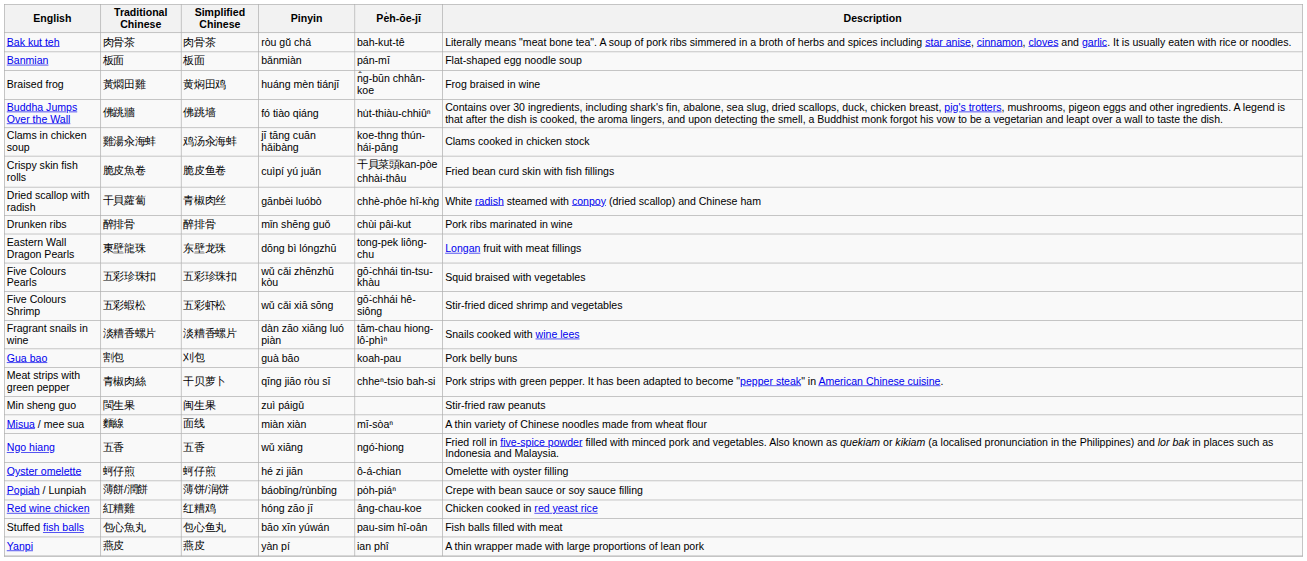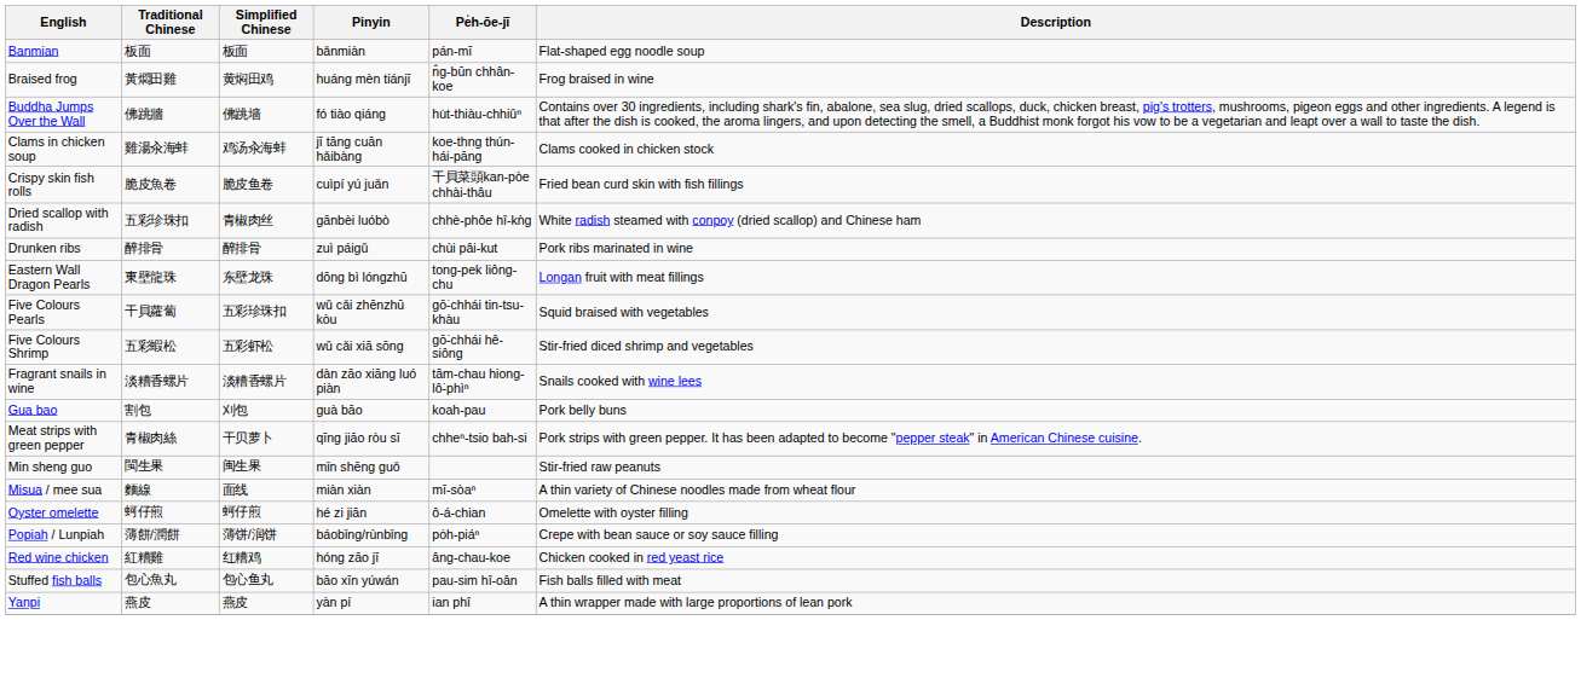- row: Bak kut teh | 肉骨茶 | 肉骨茶 | ròu gŭ chá | bah-kut-tê | Literally means "meat bone tea". A soup of pork ribs simmered in a broth of herbs and spices including star anise, cinnamon, cloves and garlic. It is usually eaten with rice or noodles.
Dried scallop with radish | Traditional Chinese: 干貝蘿蔔 -> 五彩珍珠扣
Drunken ribs | Pinyin: mǐn shēng guǒ -> zuì páigǔ
Five Colours Pearls | Traditional Chinese: 五彩珍珠扣 -> 干貝蘿蔔
Min sheng guo | Pinyin: zuì páigǔ -> mǐn shēng guǒ
- row: Ngo hiang | 五香 | 五香 | wǔ xiāng | ngó͘-hiong | Fried roll in five-spice powder filled with minced pork and vegetables. Also known as quekiam or kikiam (a localised pronunciation in the Philippines) and lor bak in places such as Indonesia and Malaysia.
